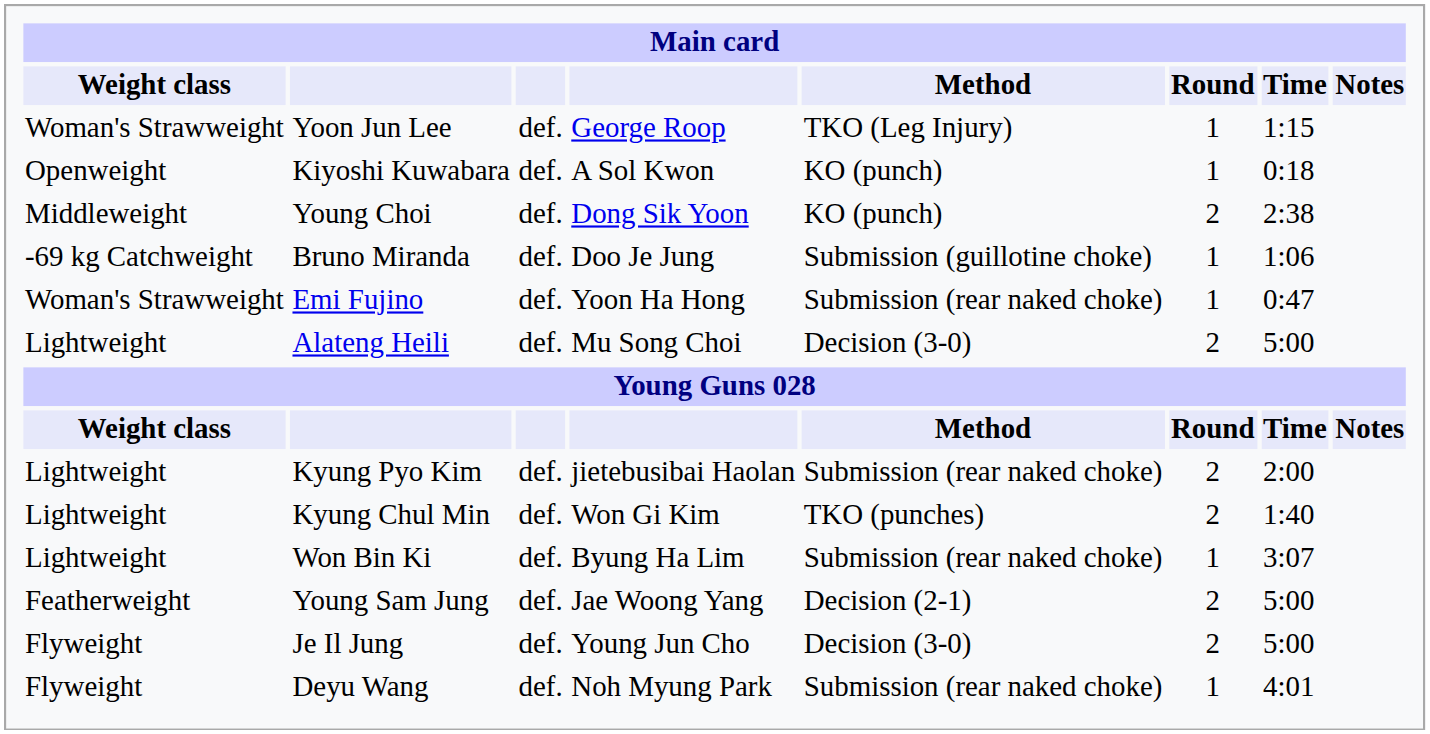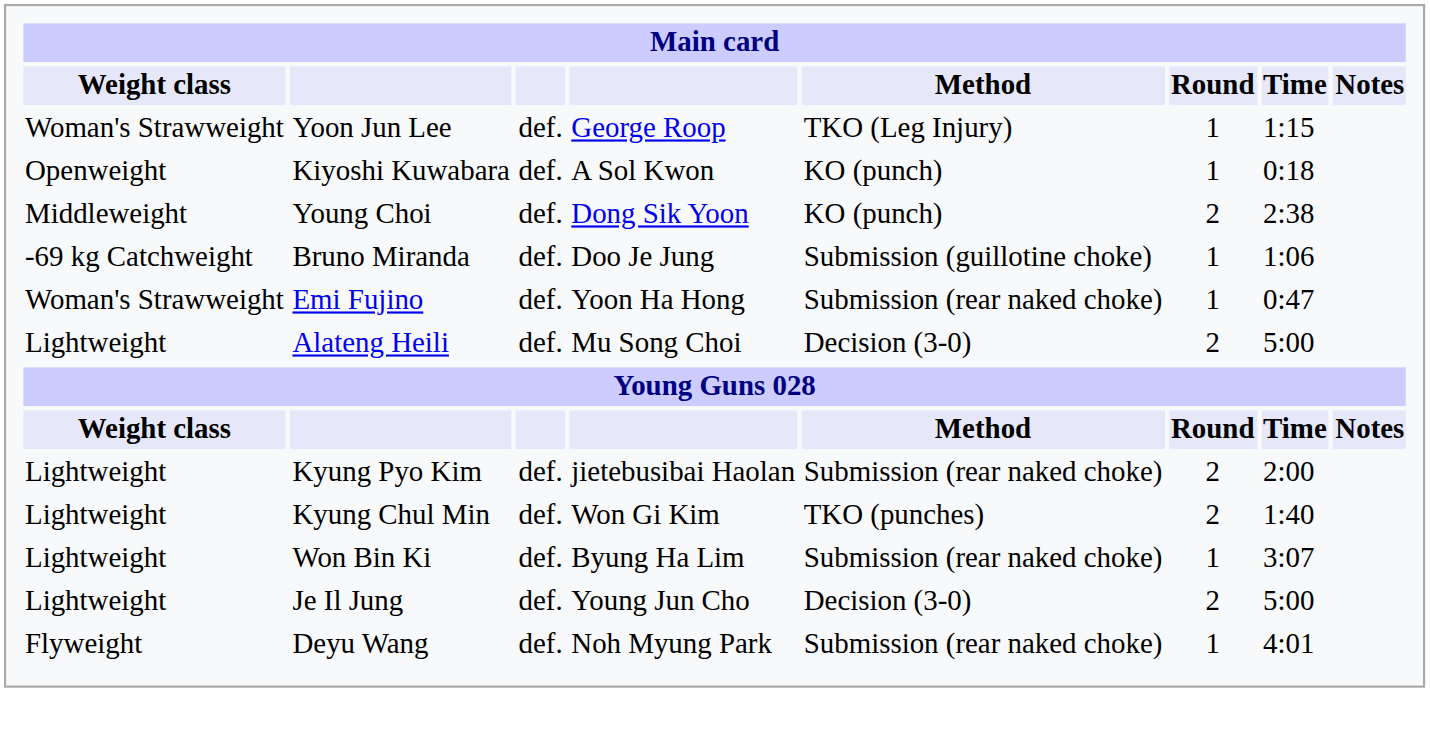- row: Featherweight | Young Sam Jung | def. | Jae Woong Yang | Decision (2-1) | 2 | 5:00
Je Il Jung | Weight class: Flyweight -> Lightweight
